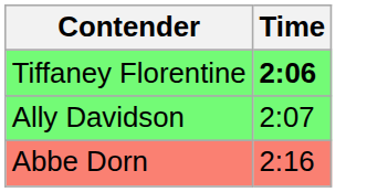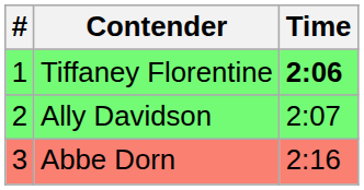+ column: # | 1 | 2 | 3
